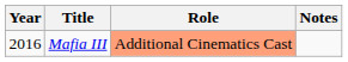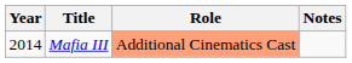Mafia III | Year: 2016 -> 2014
